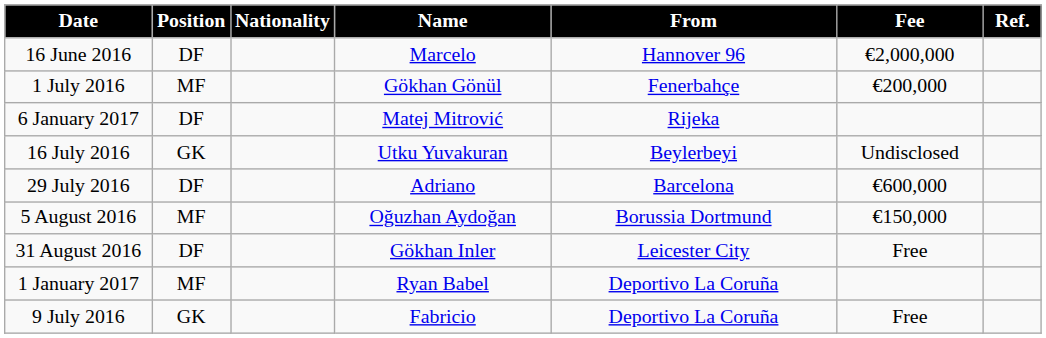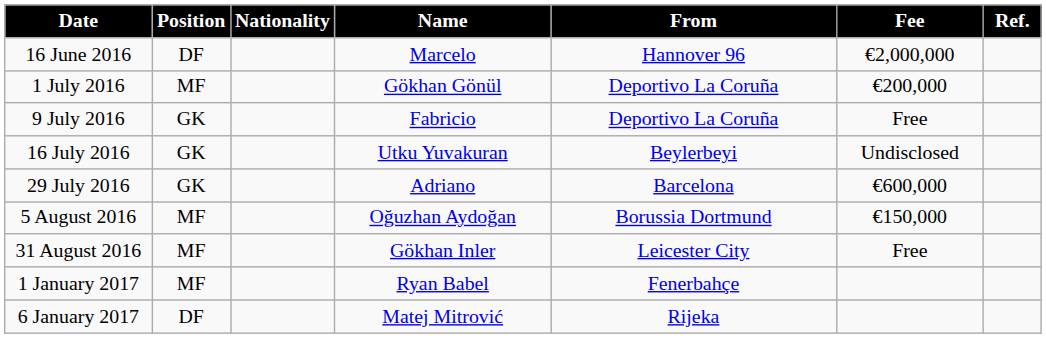1 July 2016 | From: Fenerbahçe -> Deportivo La Coruña
rows swapped: 9 July 2016 <-> 6 January 2017
29 July 2016 | Position: DF -> GK
31 August 2016 | Position: DF -> MF
1 January 2017 | From: Deportivo La Coruña -> Fenerbahçe
